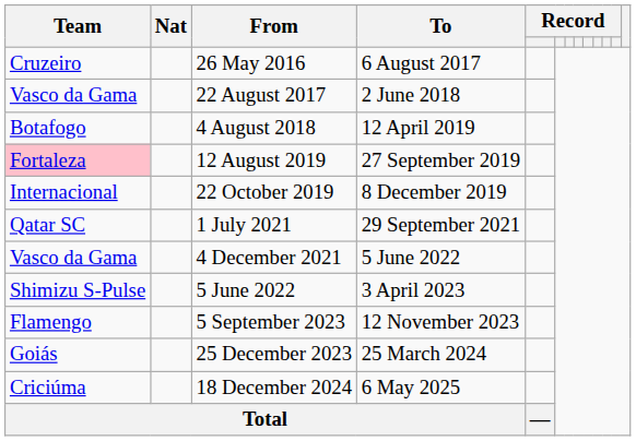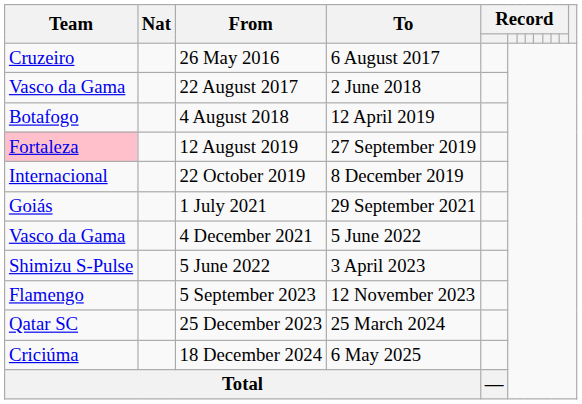1 July 2021 | Team: Qatar SC -> Goiás
25 December 2023 | Team: Goiás -> Qatar SC
